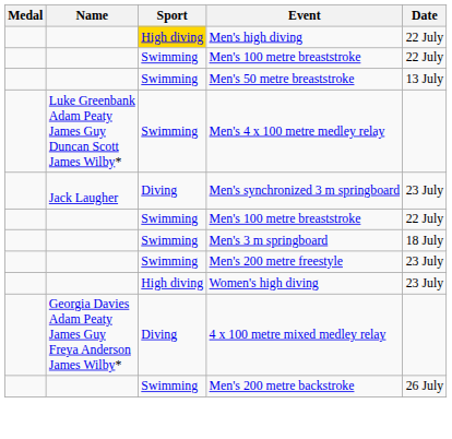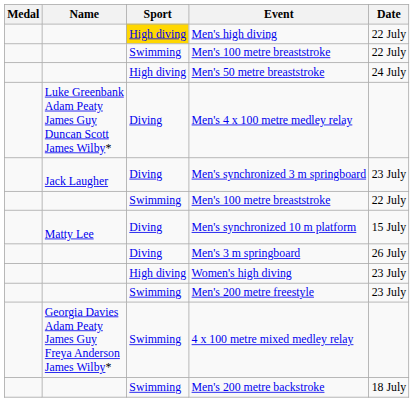Men's 50 metre breaststroke | Sport: Swimming -> High diving
Men's 50 metre breaststroke | Date: 13 July -> 24 July
Men's 4 x 100 metre medley relay | Sport: Swimming -> Diving
+ row: Matty Lee | Diving | Men's synchronized 10 m platform | 15 July
Men's 3 m springboard | Sport: Swimming -> Diving
Men's 3 m springboard | Date: 18 July -> 26 July
rows swapped: Women's high diving <-> Men's 200 metre freestyle
4 x 100 metre mixed medley relay | Sport: Diving -> Swimming
Men's 200 metre backstroke | Date: 26 July -> 18 July
